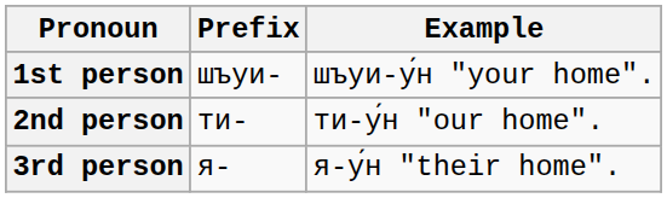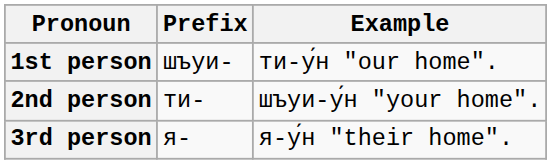1st person | Example: шъуи-у́н "your home". -> ти-у́н "our home".
2nd person | Example: ти-у́н "our home". -> шъуи-у́н "your home".
